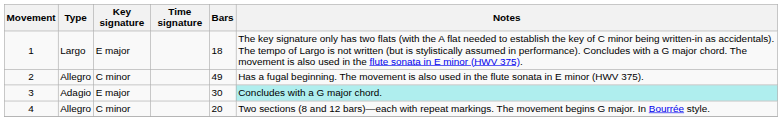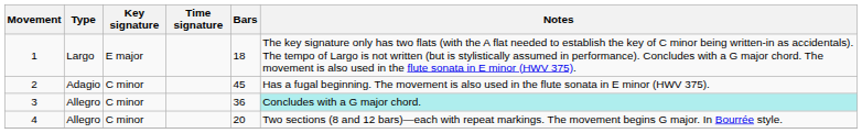2 | Type: Allegro -> Adagio
2 | Bars: 49 -> 45
3 | Type: Adagio -> Allegro
3 | Key signature: E major -> C minor
3 | Bars: 30 -> 36
